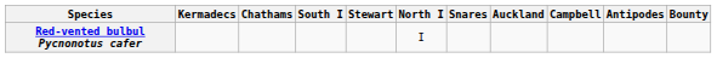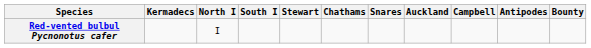columns swapped: North I <-> Chathams
